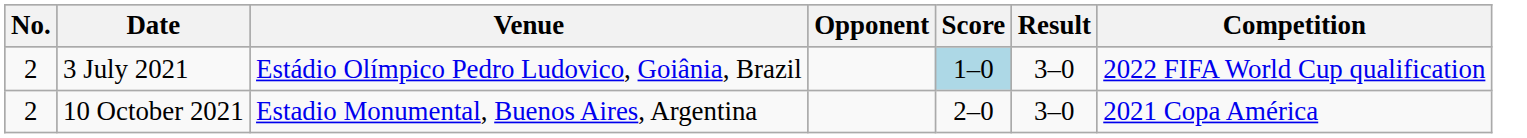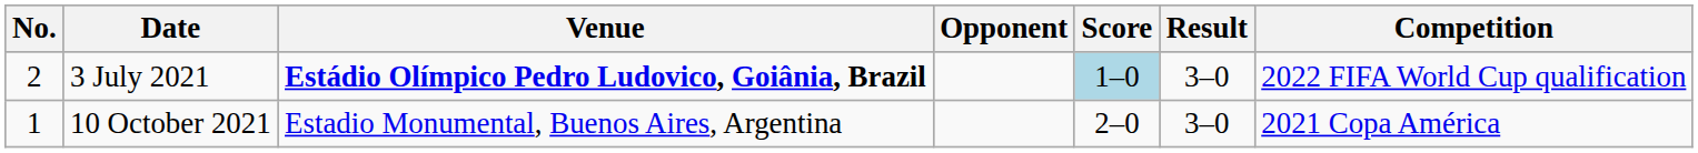3 July 2021 | Venue: normal -> bold
10 October 2021 | No.: 2 -> 1
